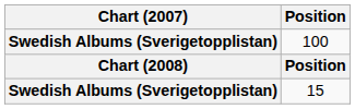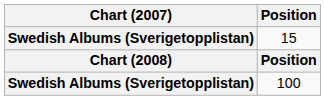rows swapped: 15 <-> 100
